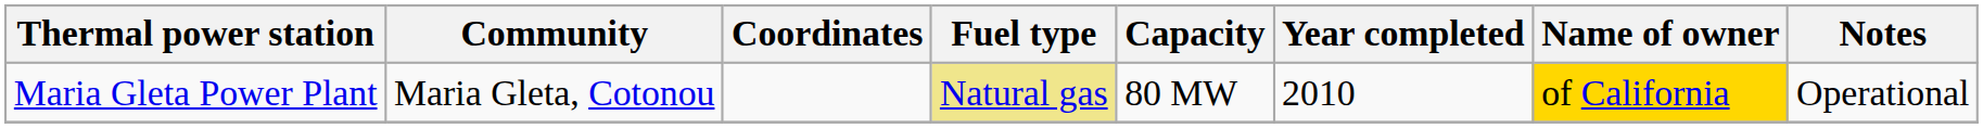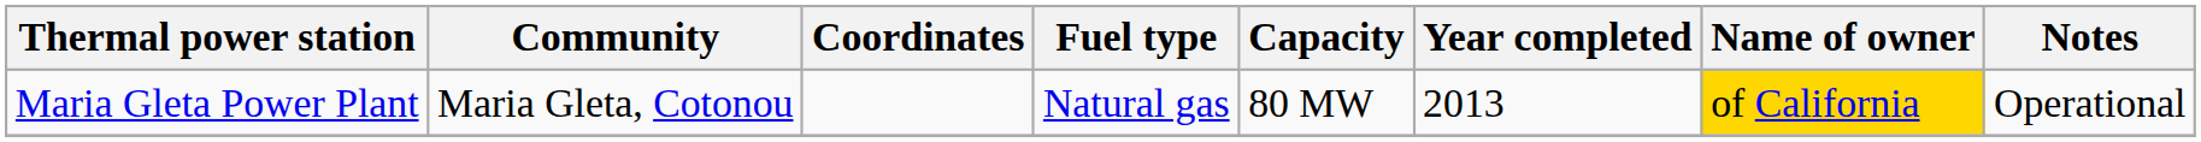Maria Gleta Power Plant | Fuel type: khaki background -> no background
Maria Gleta Power Plant | Year completed: 2010 -> 2013
